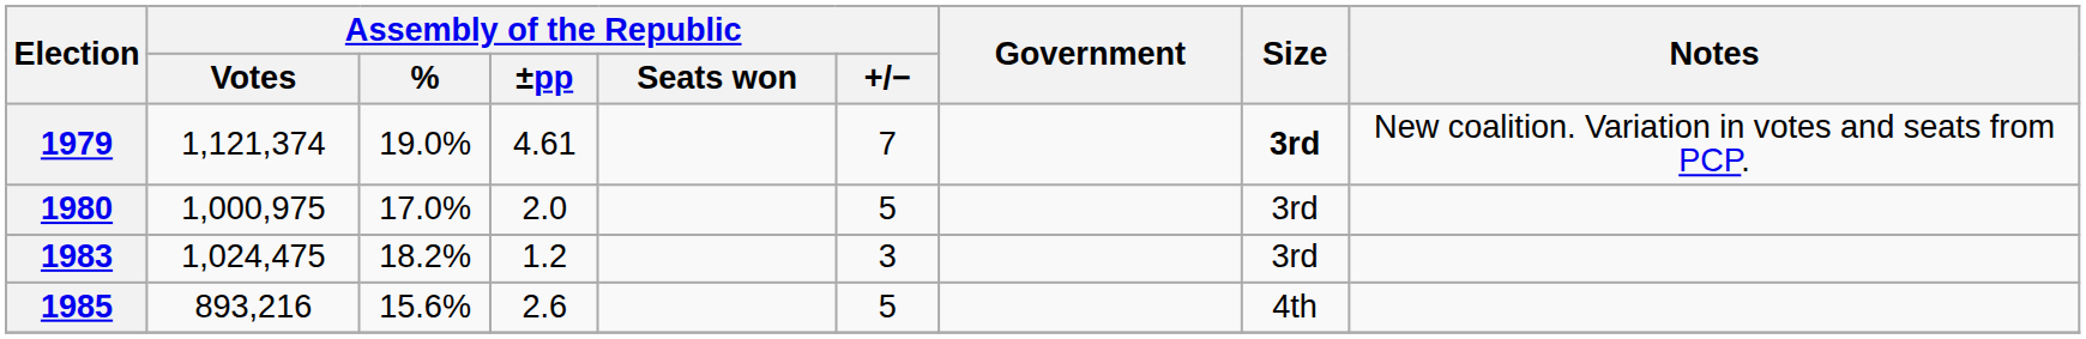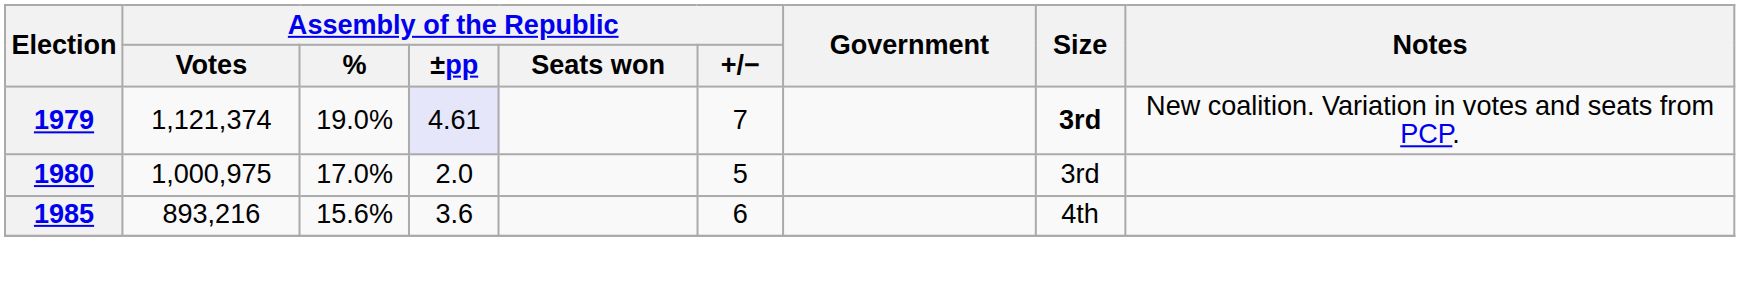1979 | Assembly of the Republic / ±pp: no background -> lavender background
- row: 1983 | 1,024,475 | 18.2% | 1.2 | 3 | 3rd
1985 | Assembly of the Republic / ±pp: 2.6 -> 3.6
1985 | Assembly of the Republic / +/−: 5 -> 6
